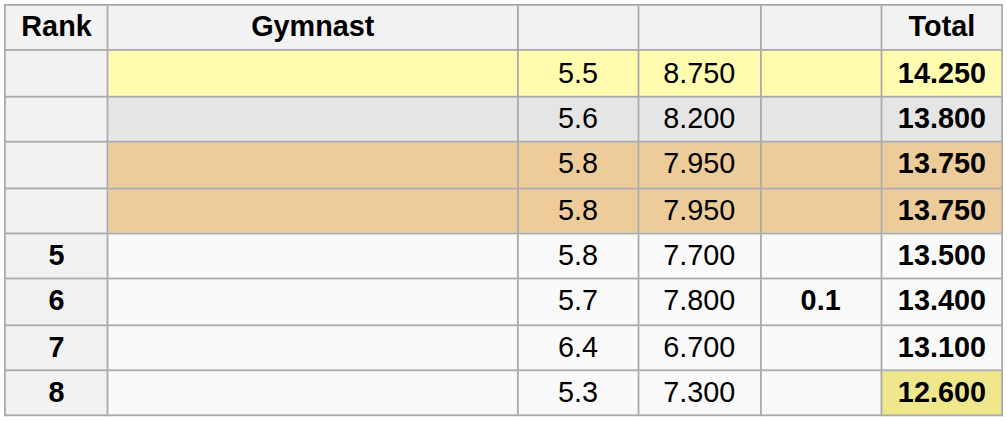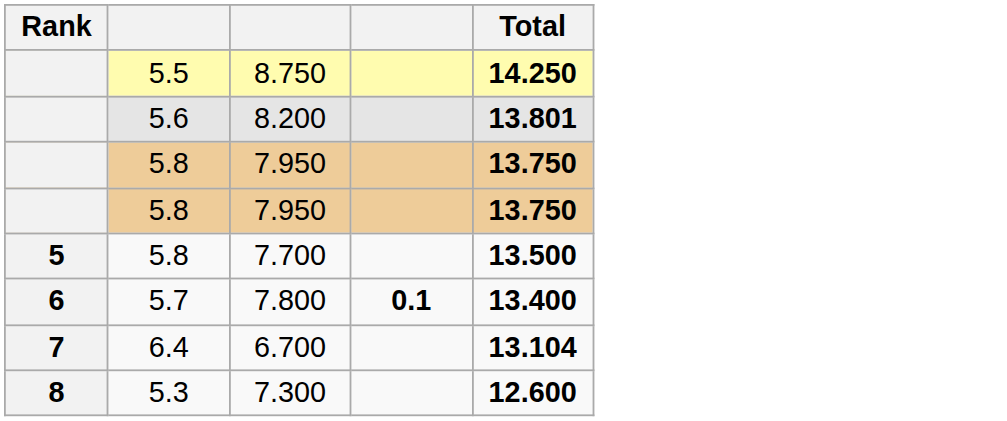- column: Gymnast
8.200 | Total: 13.800 -> 13.801
6.700 | Total: 13.100 -> 13.104
7.300 | Total: khaki background -> no background
